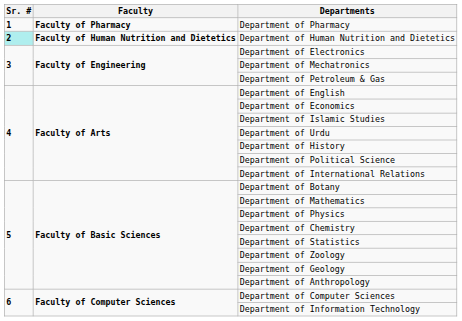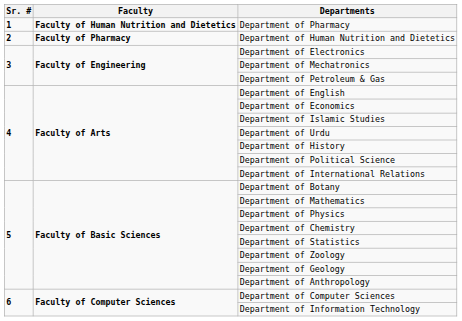Department of Pharmacy | Faculty: Faculty of Pharmacy -> Faculty of Human Nutrition and Dietetics
Department of Human Nutrition and Dietetics | Sr. #: paleturquoise background -> no background
Department of Human Nutrition and Dietetics | Faculty: Faculty of Human Nutrition and Dietetics -> Faculty of Pharmacy
